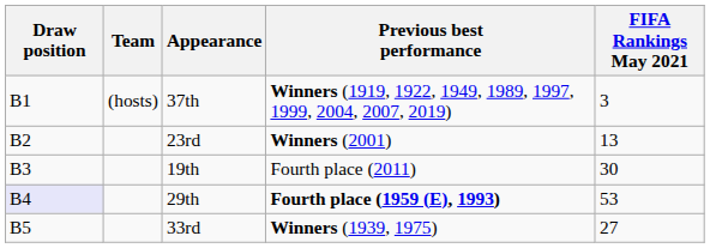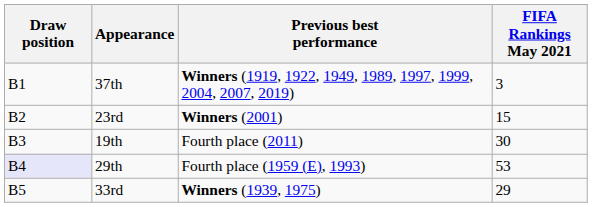- column: Team | (hosts)
23rd | FIFA Rankings May 2021: 13 -> 15
29th | Previous best performance: bold -> normal
33rd | FIFA Rankings May 2021: 27 -> 29
